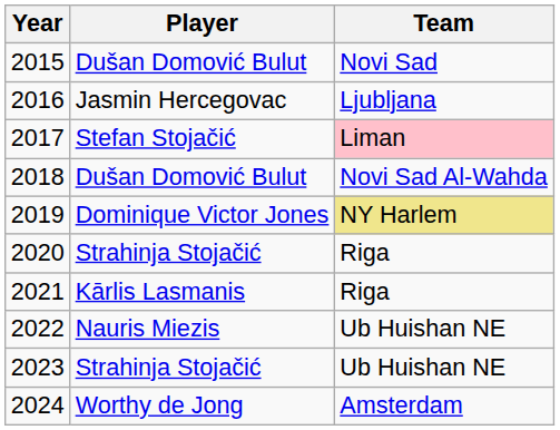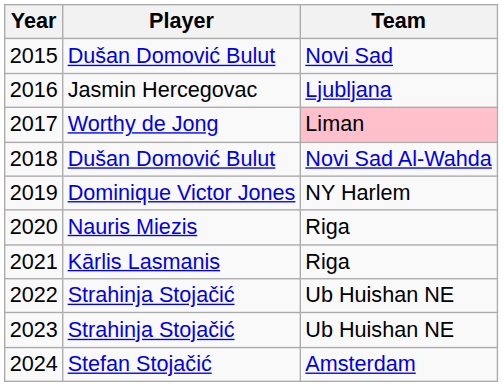2017 | Player: Stefan Stojačić -> Worthy de Jong
2019 | Team: khaki background -> no background
2020 | Player: Strahinja Stojačić -> Nauris Miezis
2022 | Player: Nauris Miezis -> Strahinja Stojačić
2024 | Player: Worthy de Jong -> Stefan Stojačić
